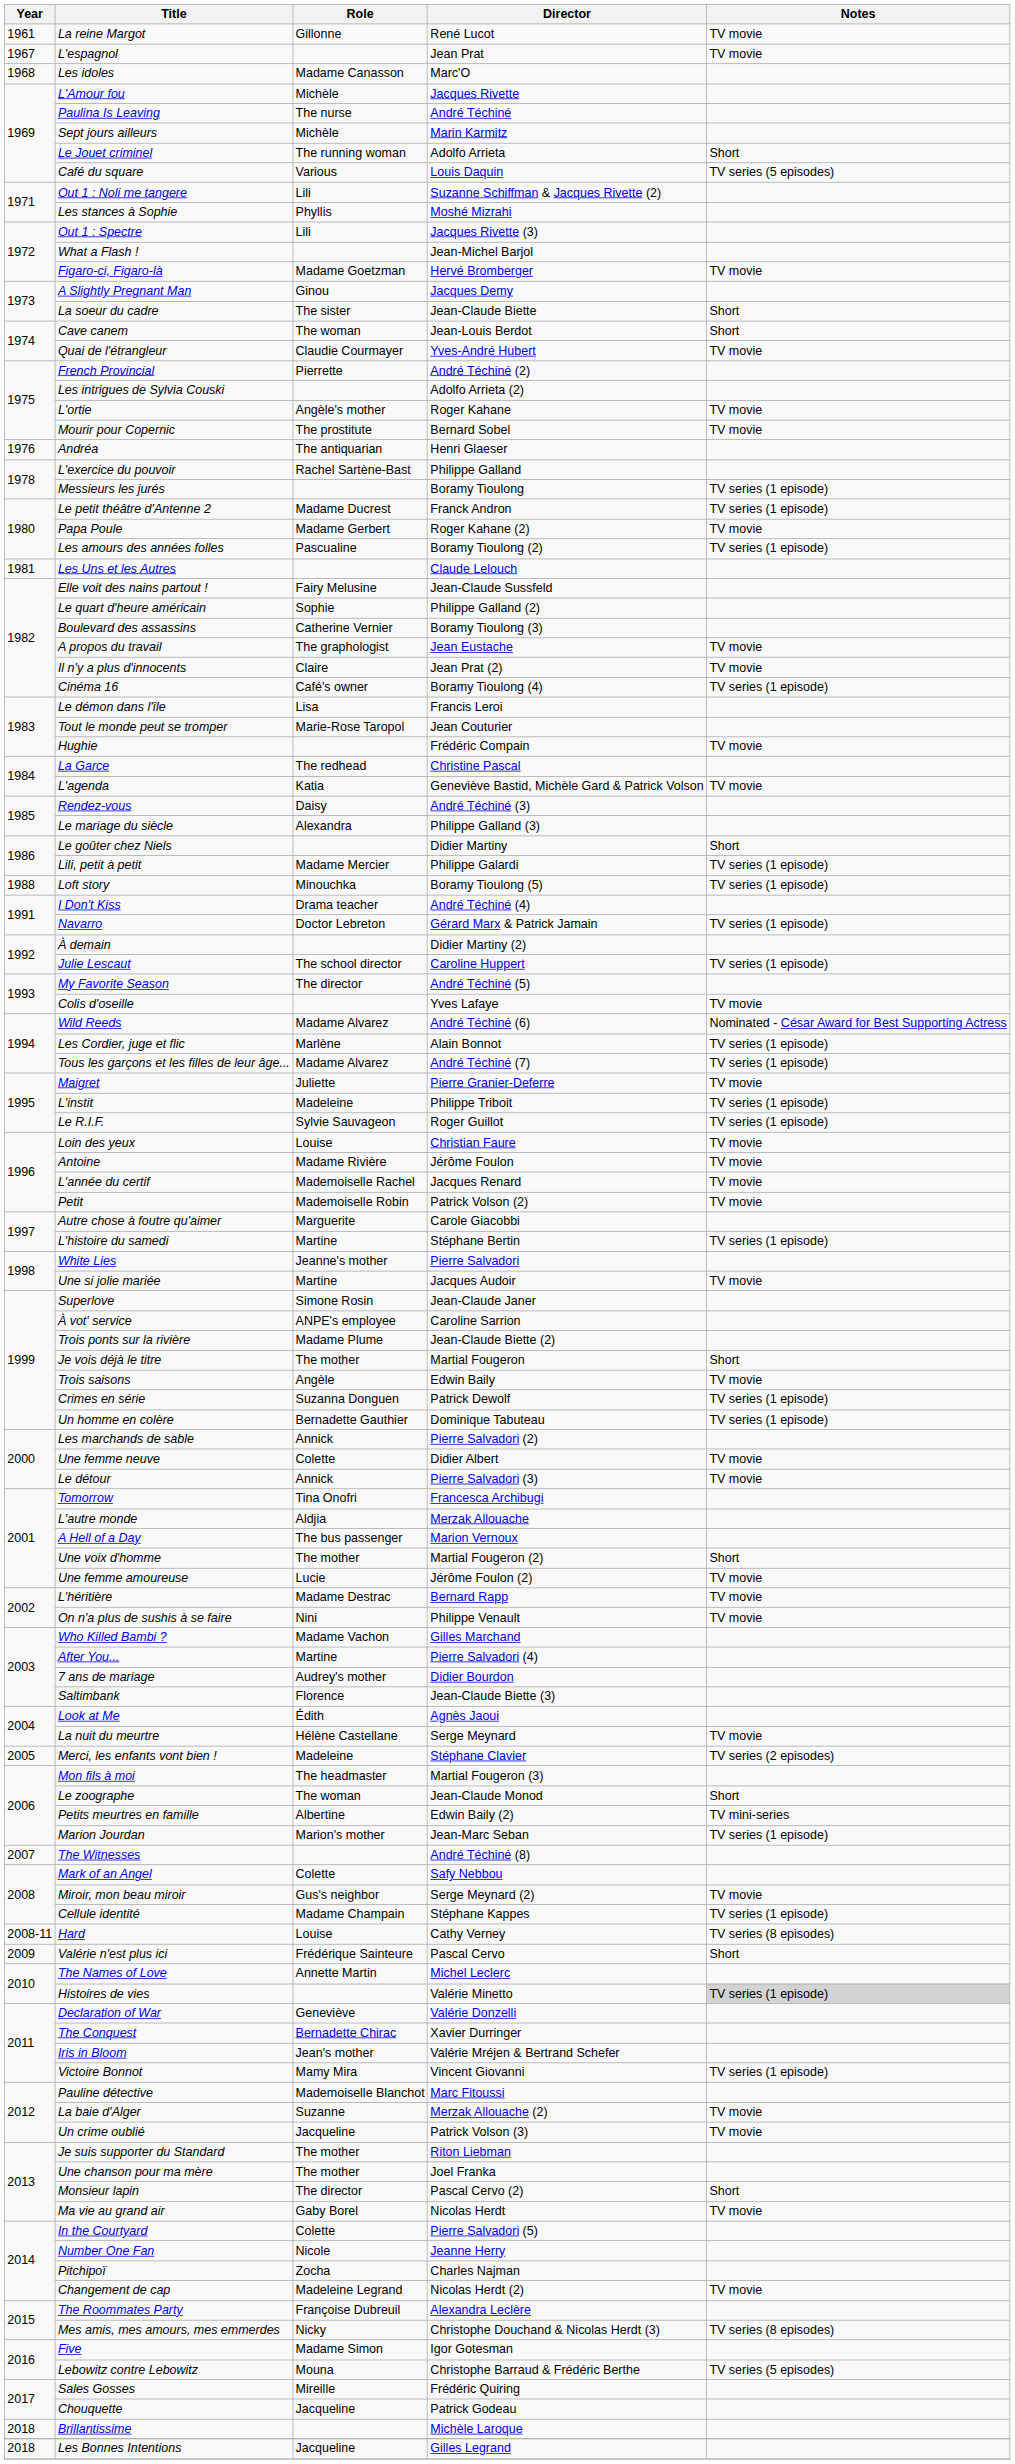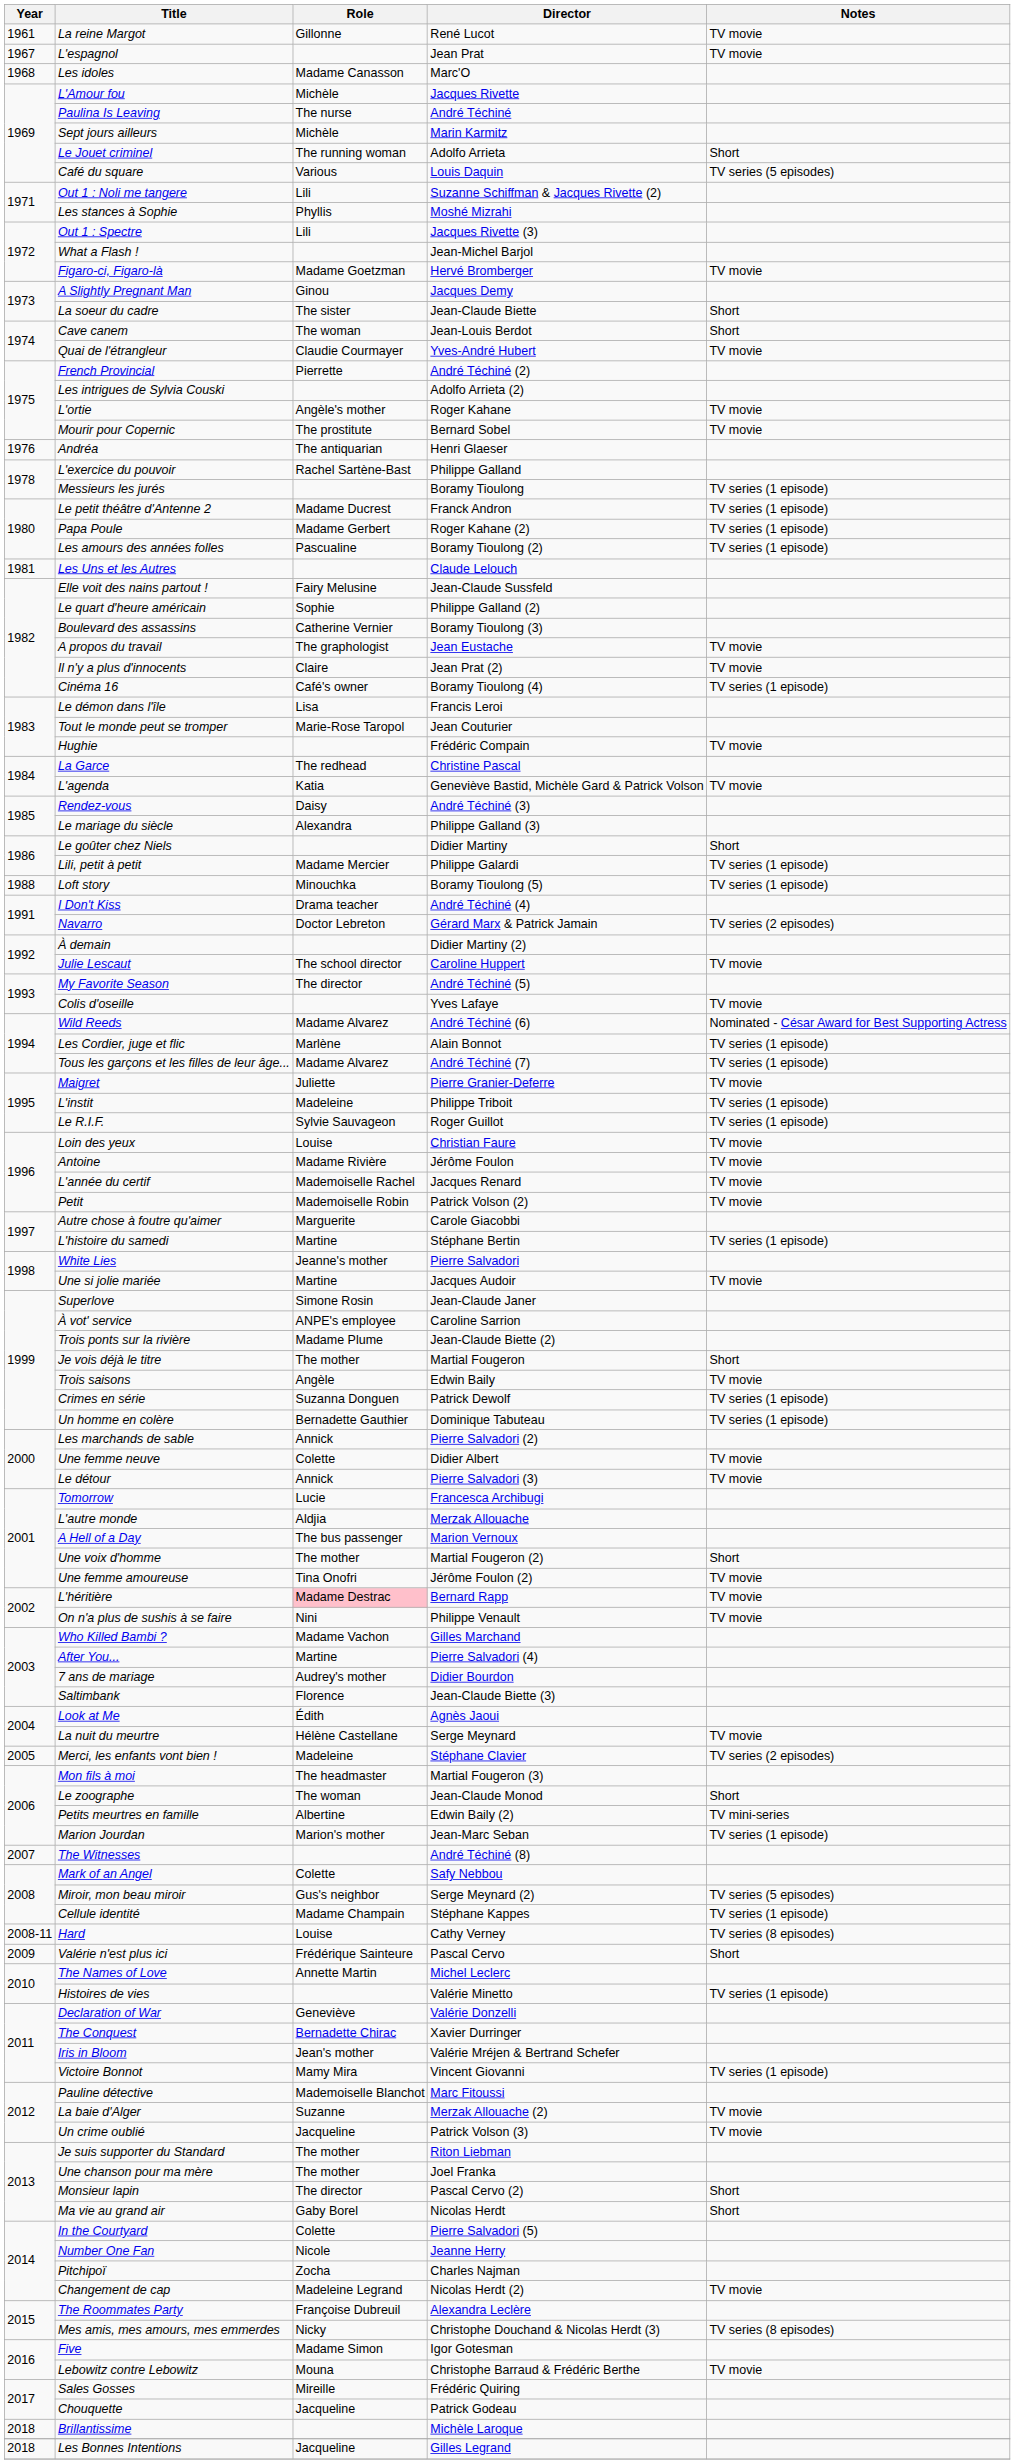Papa Poule | Notes: TV movie -> TV series (1 episode)
Navarro | Notes: TV series (1 episode) -> TV series (2 episodes)
Julie Lescaut | Notes: TV series (1 episode) -> TV movie
Tomorrow | Role: Tina Onofri -> Lucie
Une femme amoureuse | Role: Lucie -> Tina Onofri
L'héritière | Role: no background -> pink background
Miroir, mon beau miroir | Notes: TV movie -> TV series (5 episodes)
Histoires de vies | Notes: lightgrey background -> no background
Ma vie au grand air | Notes: TV movie -> Short
Lebowitz contre Lebowitz | Notes: TV series (5 episodes) -> TV movie
